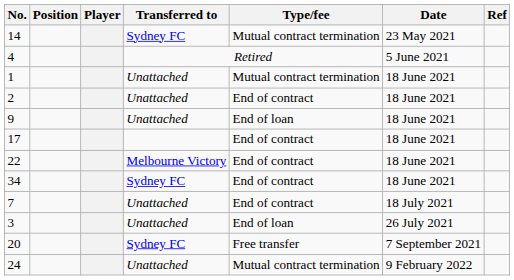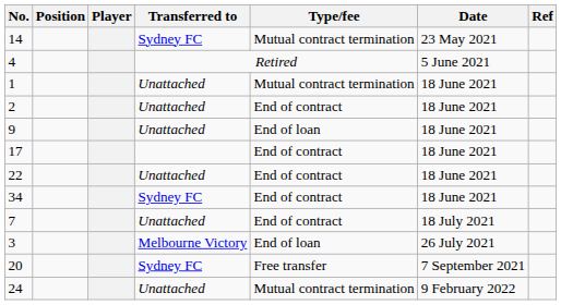22 | Transferred to: Melbourne Victory -> Unattached
3 | Transferred to: Unattached -> Melbourne Victory
